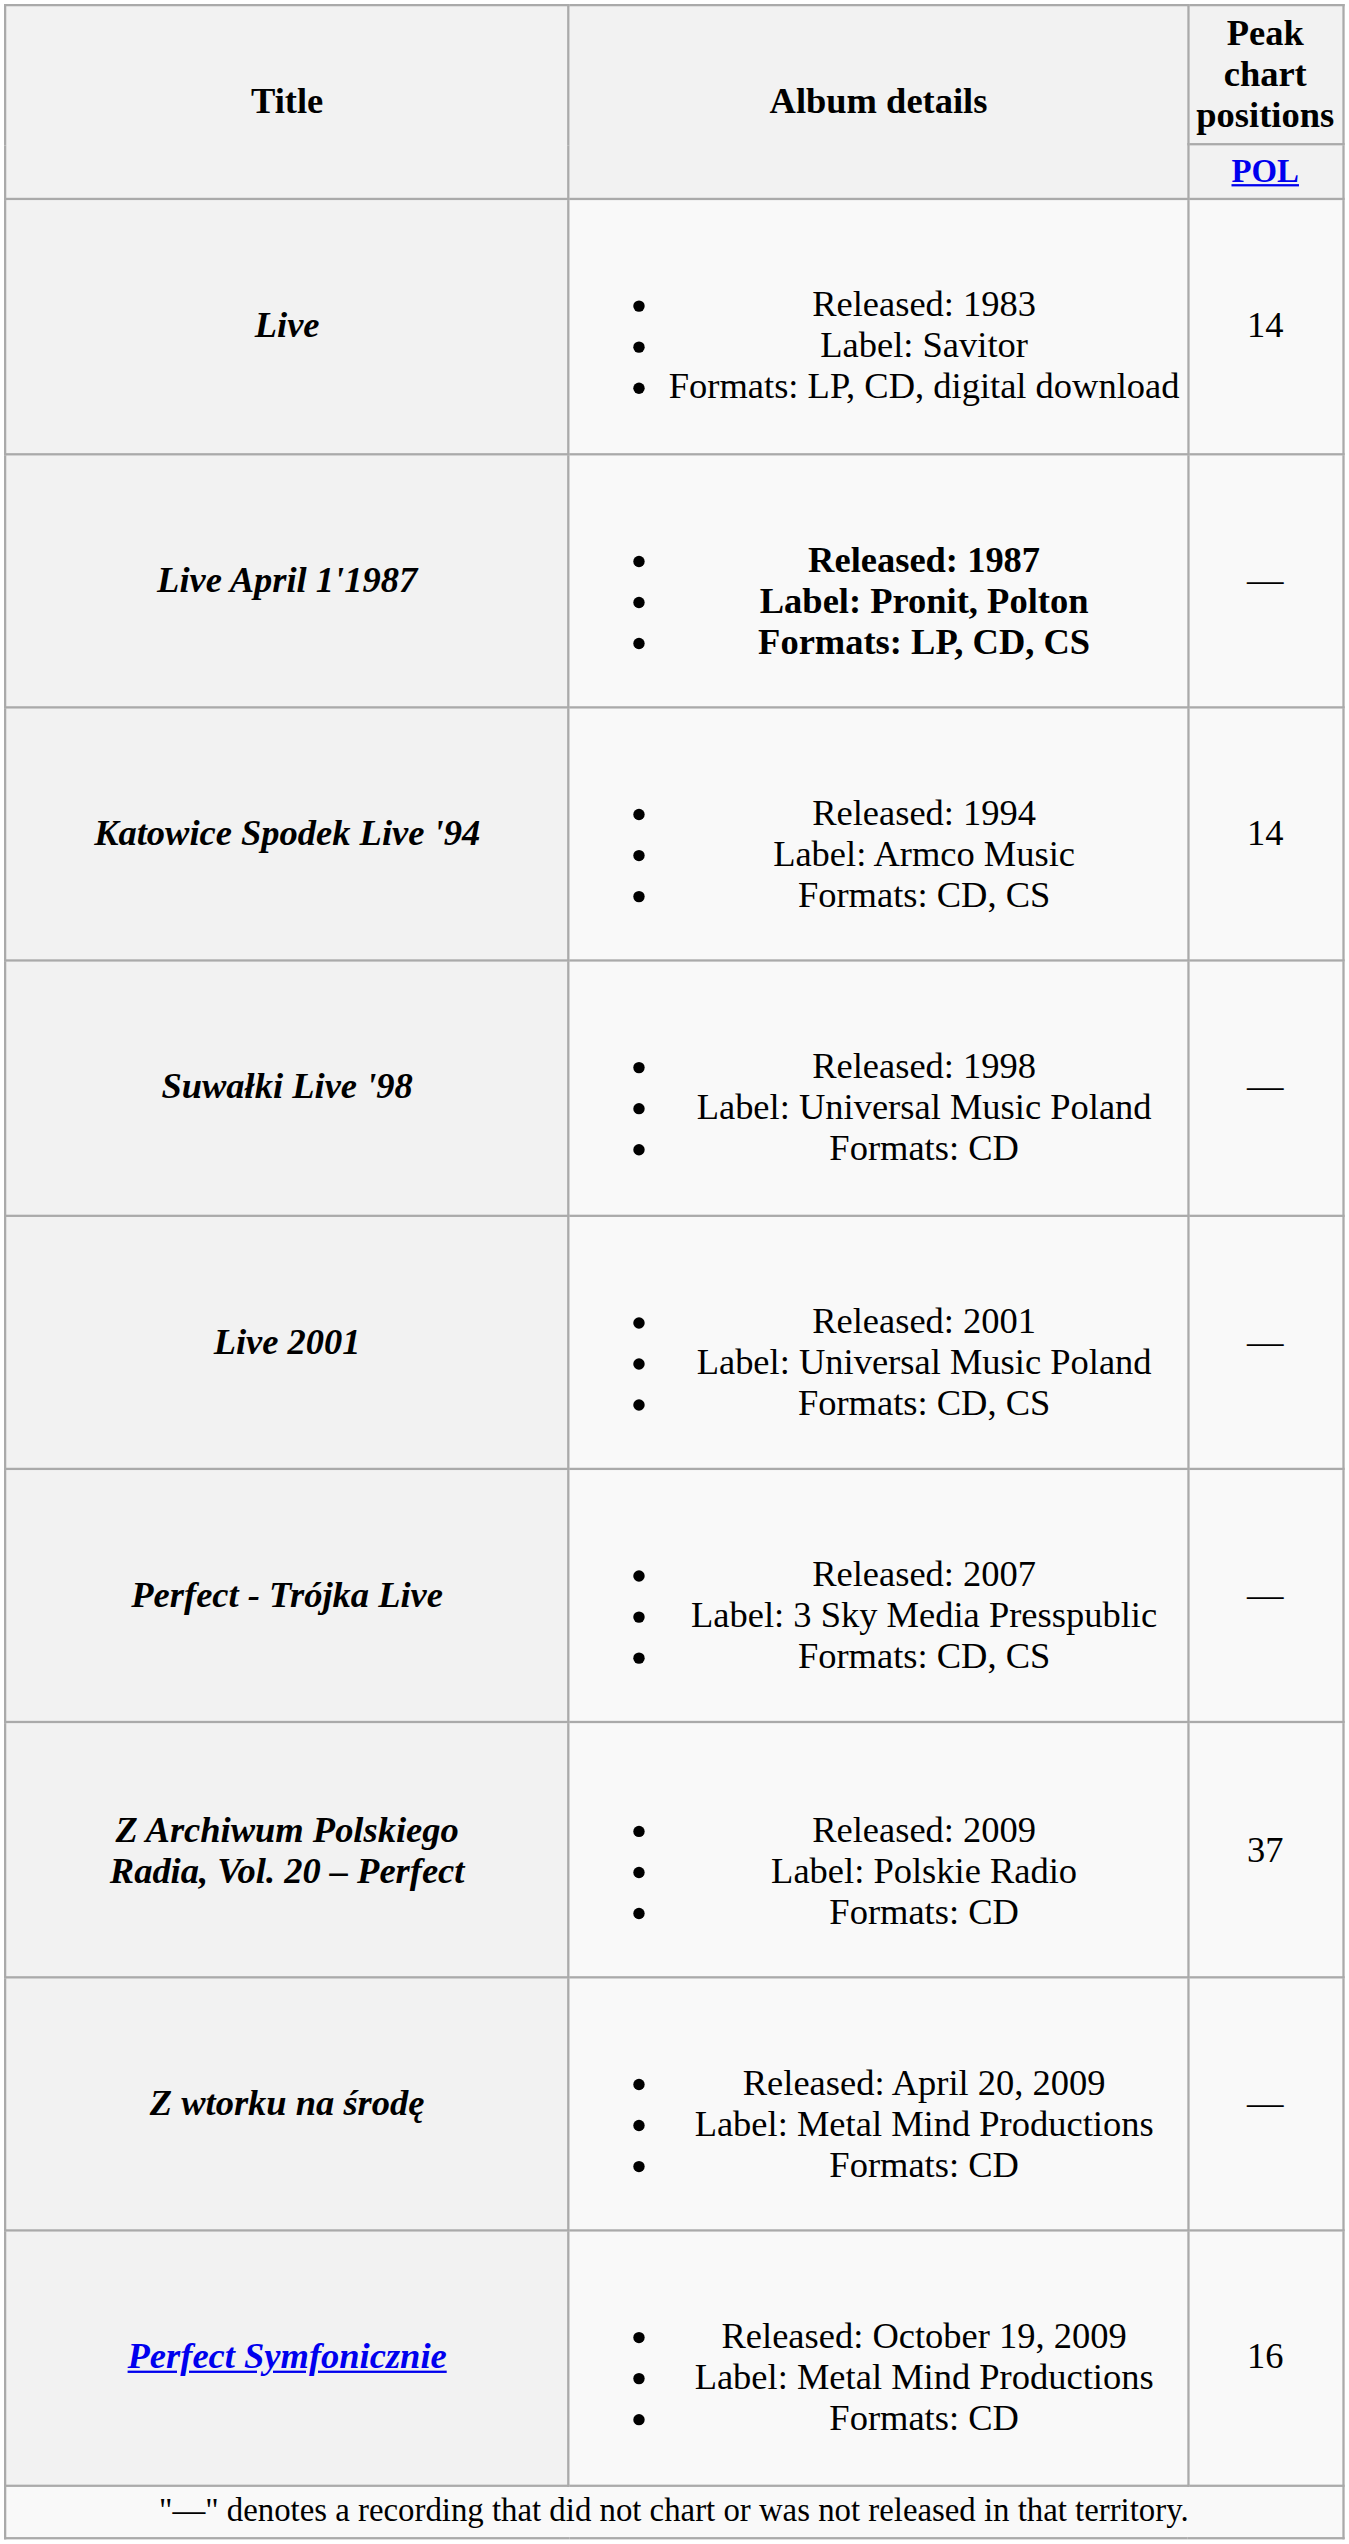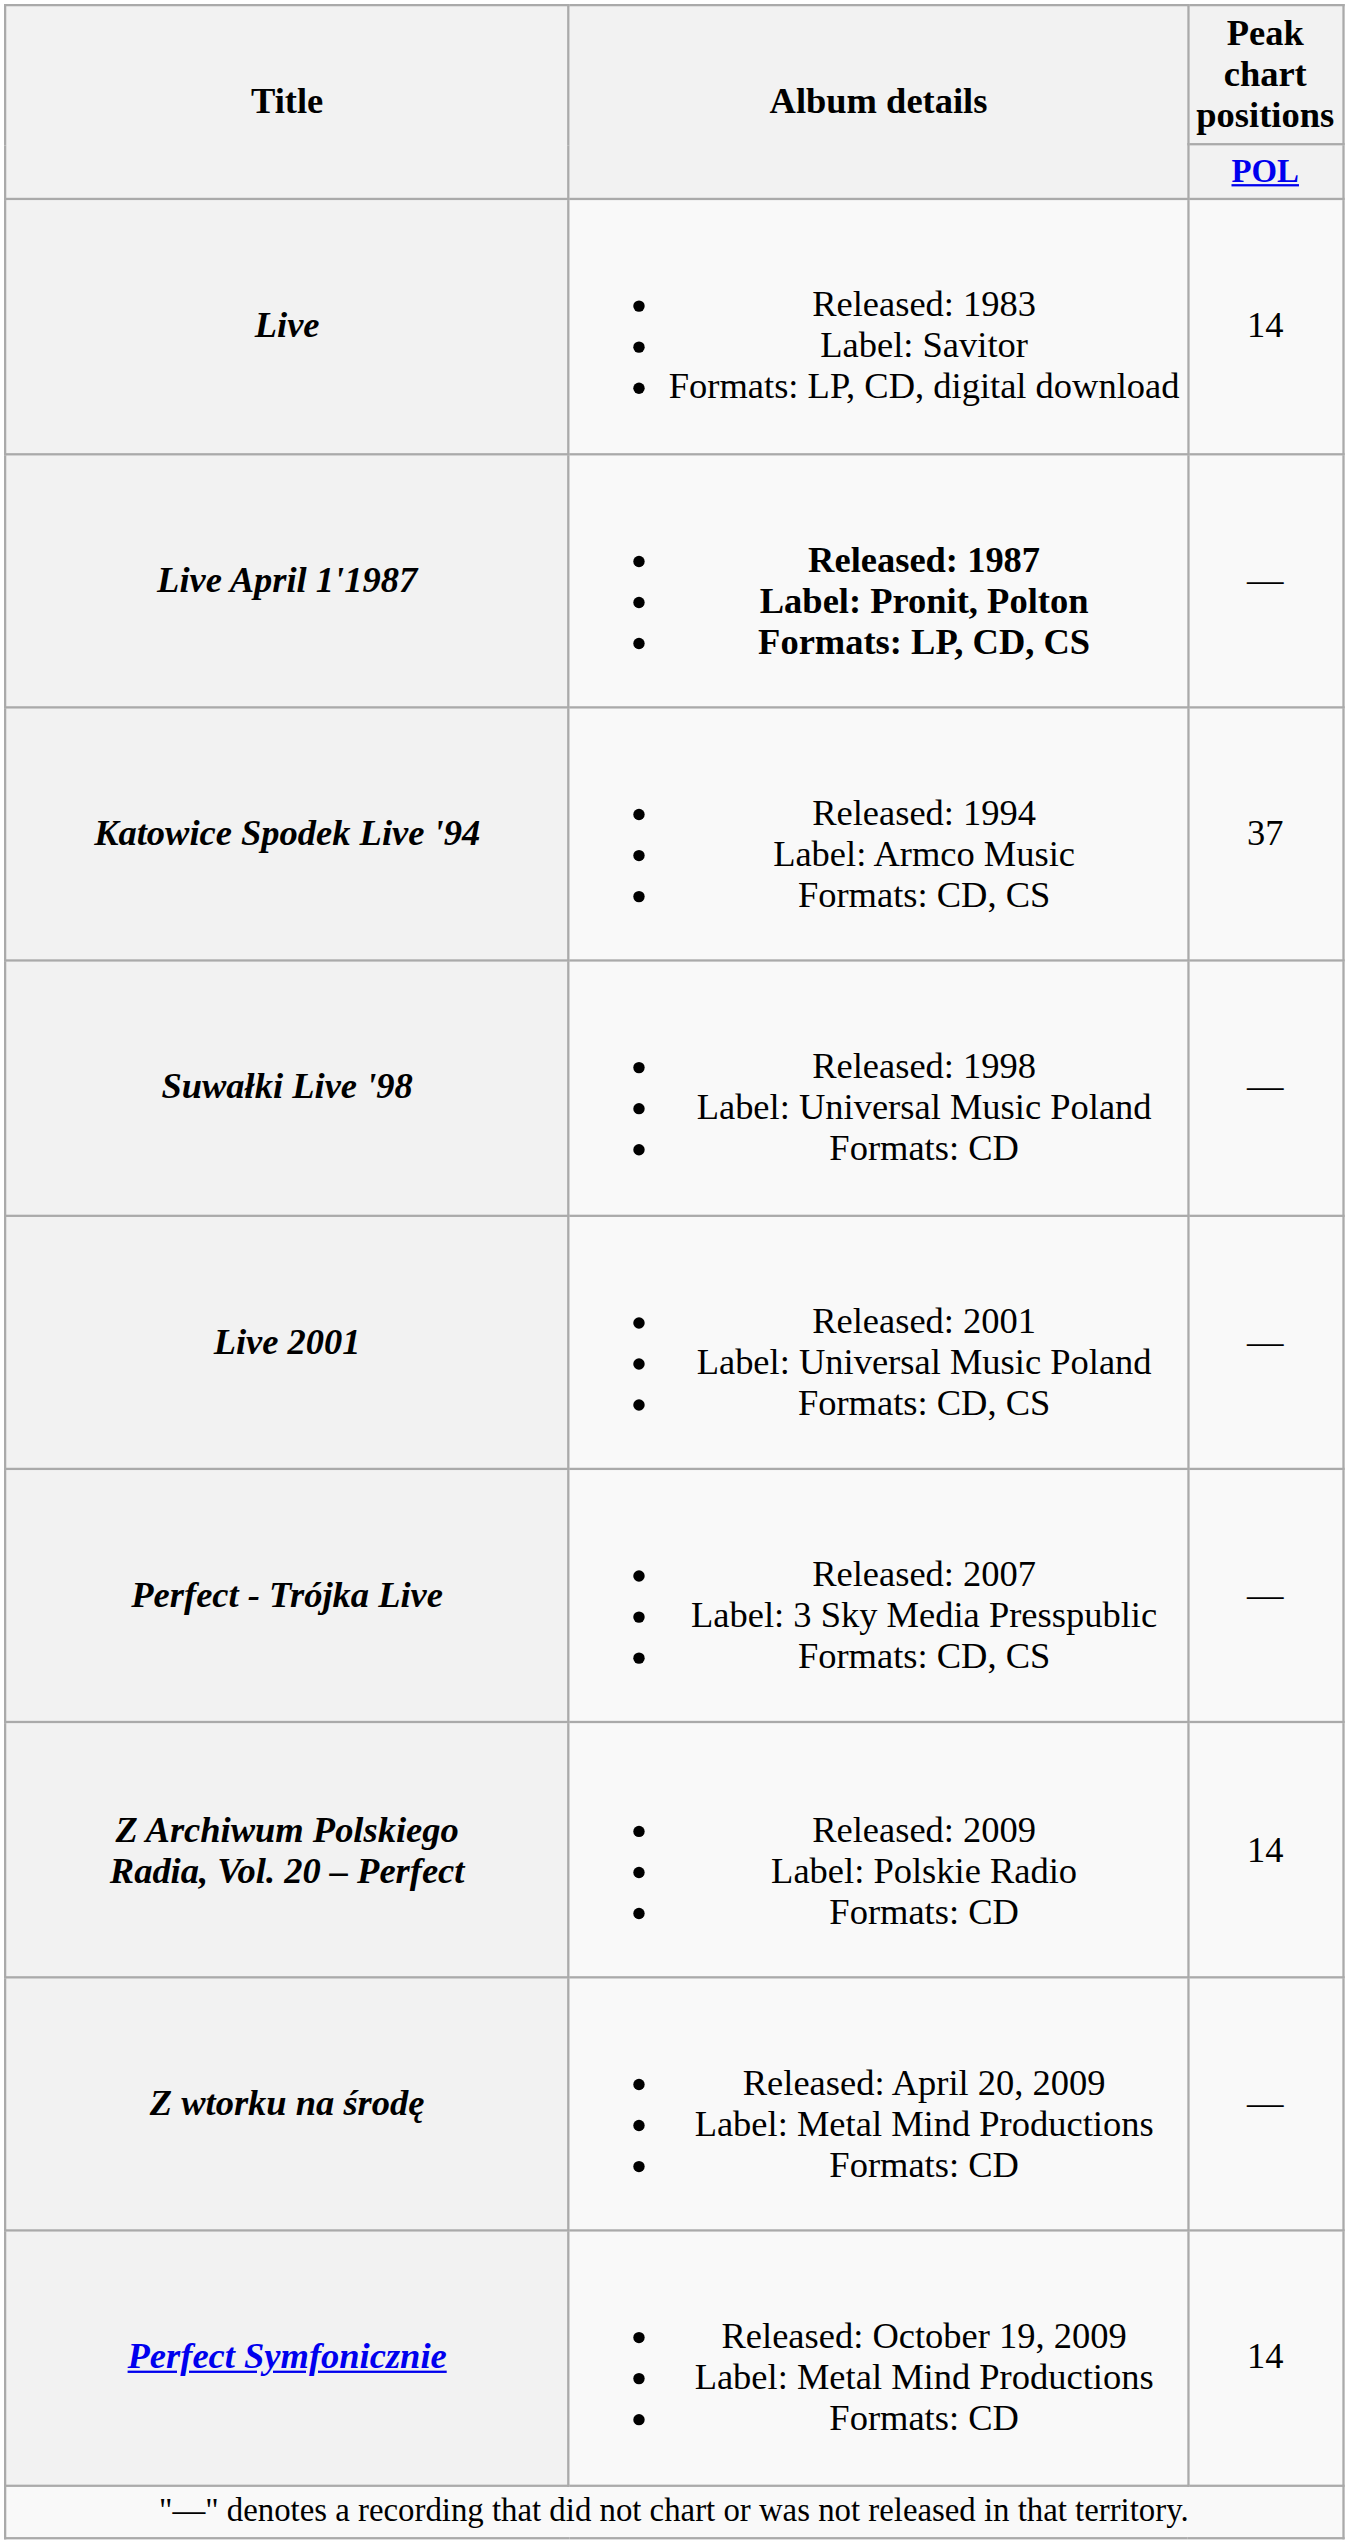Katowice Spodek Live '94 | Peak chart positions / POL: 14 -> 37
Z Archiwum Polskiego Radia, Vol. 20 – Perfect | Peak chart positions / POL: 37 -> 14
Perfect Symfonicznie | Peak chart positions / POL: 16 -> 14
